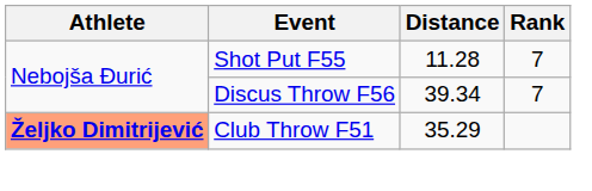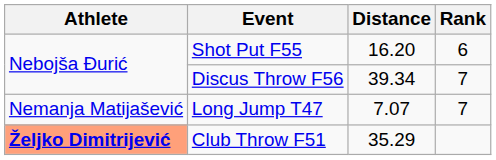Shot Put F55 | Distance: 11.28 -> 16.20
Shot Put F55 | Rank: 7 -> 6
+ row: Nemanja Matijašević | Long Jump T47 | 7.07 | 7
